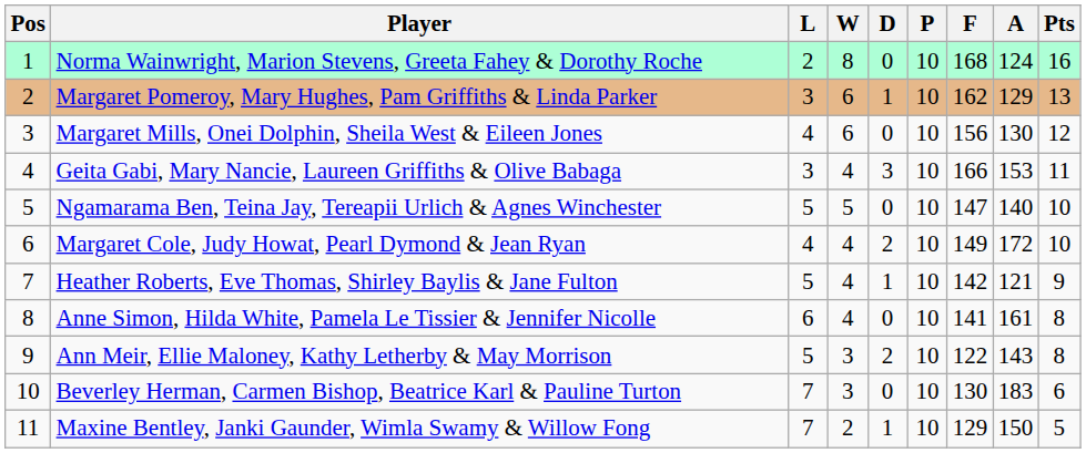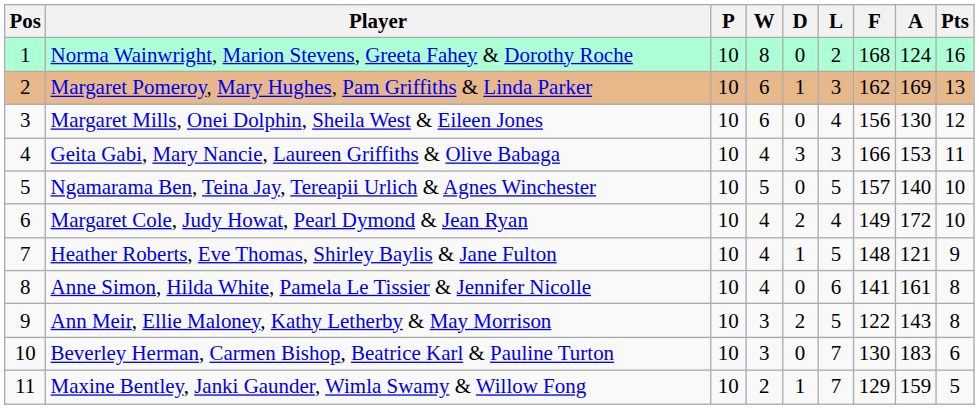columns swapped: P <-> L
Margaret Pomeroy, Mary Hughes, Pam Griffiths & Linda Parker | A: 129 -> 169
Ngamarama Ben, Teina Jay, Tereapii Urlich & Agnes Winchester | F: 147 -> 157
Heather Roberts, Eve Thomas, Shirley Baylis & Jane Fulton | F: 142 -> 148
Maxine Bentley, Janki Gaunder, Wimla Swamy & Willow Fong | A: 150 -> 159
